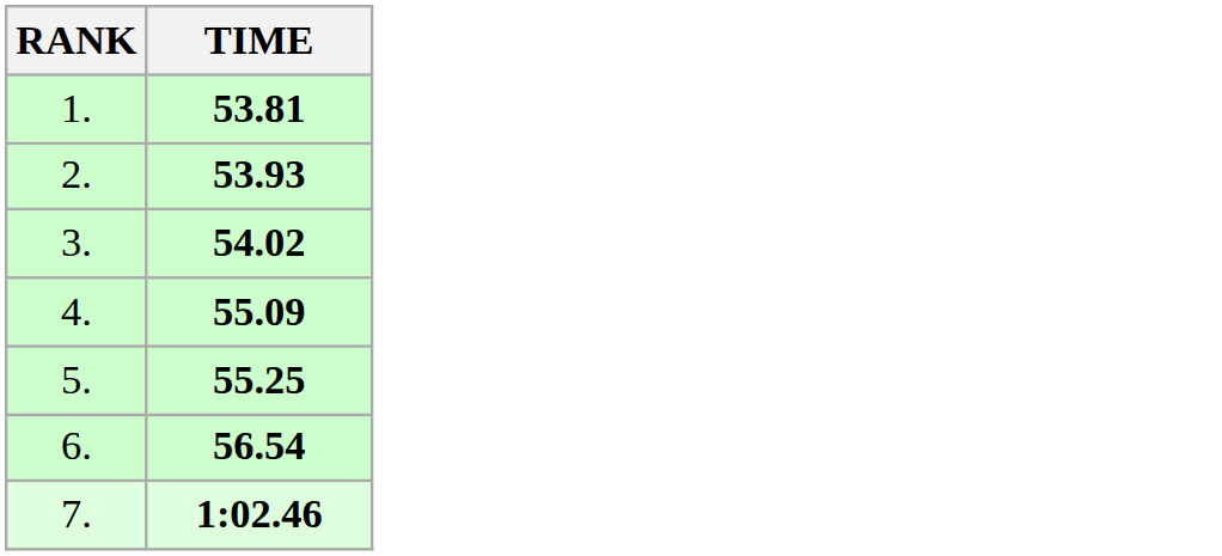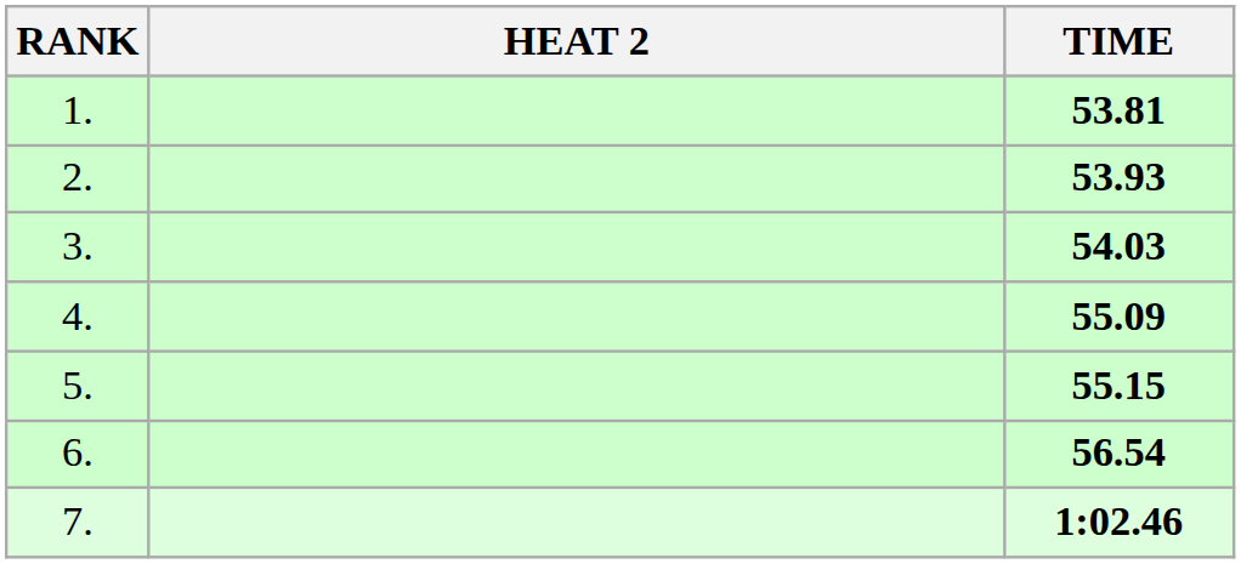+ column: HEAT 2
3. | TIME: 54.02 -> 54.03
5. | TIME: 55.25 -> 55.15
